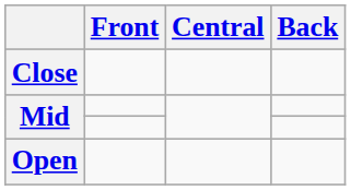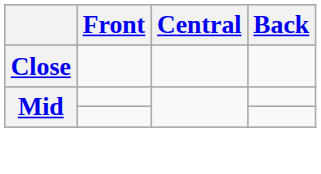- row: Open
